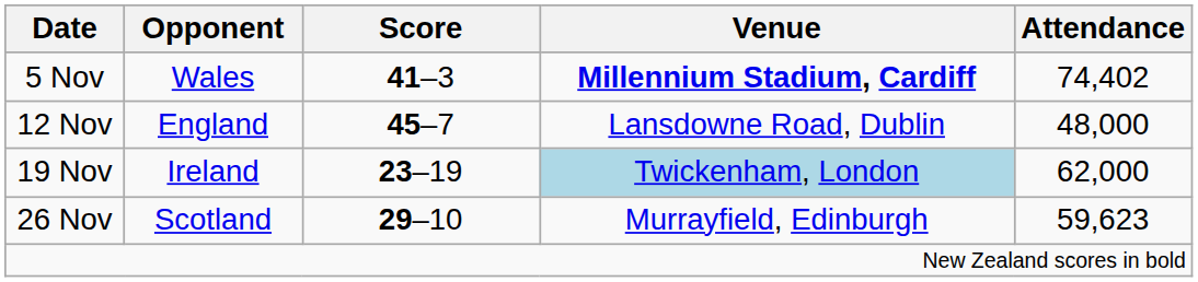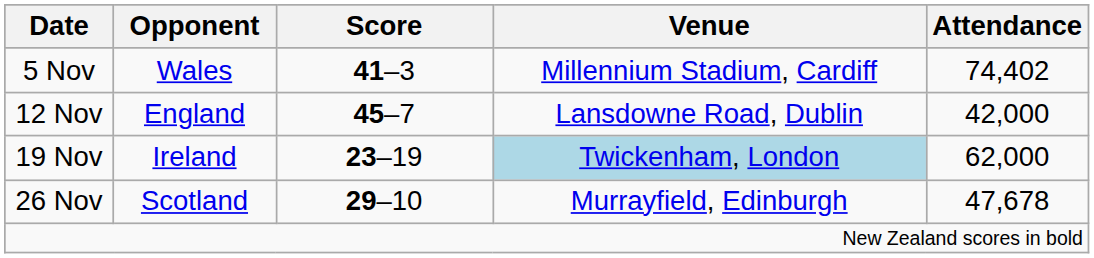5 Nov | Venue: bold -> normal
12 Nov | Attendance: 48,000 -> 42,000
26 Nov | Attendance: 59,623 -> 47,678
